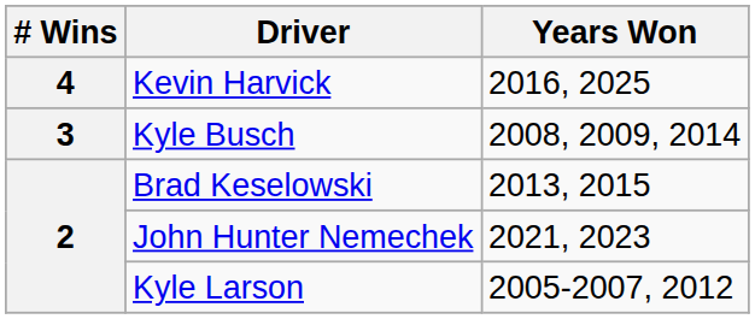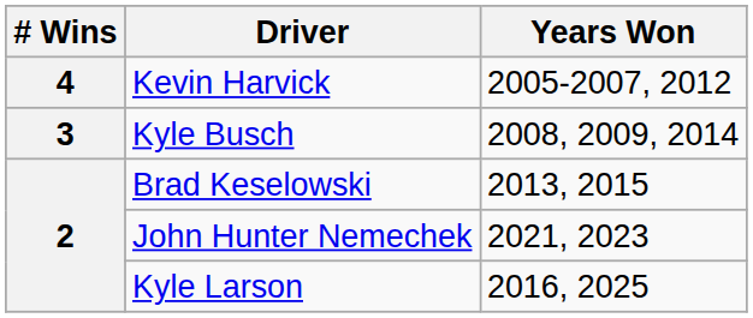Kevin Harvick | Years Won: 2016, 2025 -> 2005-2007, 2012
Kyle Larson | Years Won: 2005-2007, 2012 -> 2016, 2025
